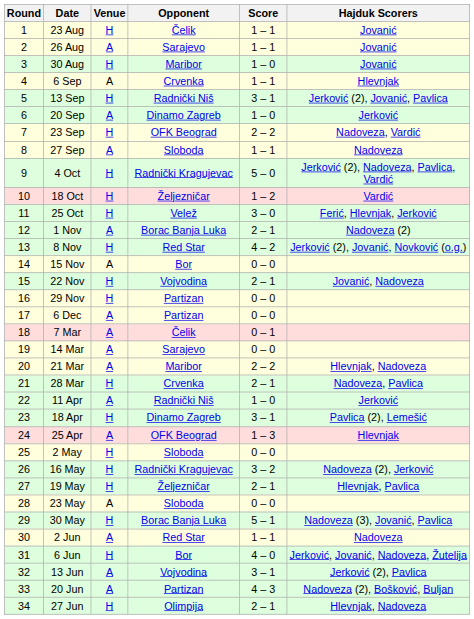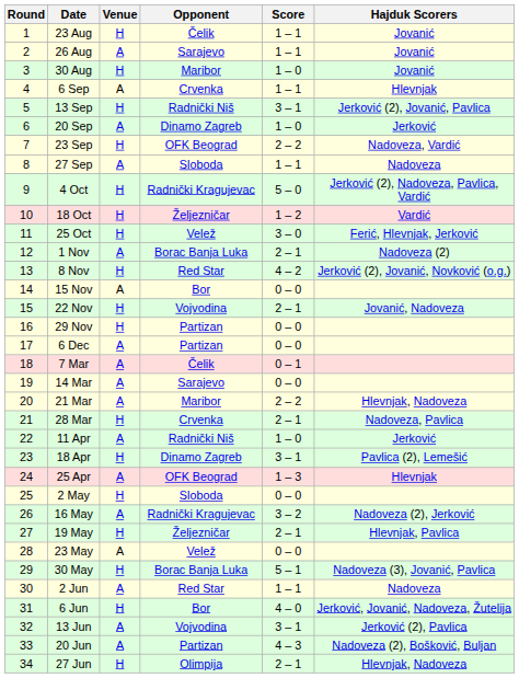16 May | Venue: H -> A
23 May | Opponent: Sloboda -> Velež
